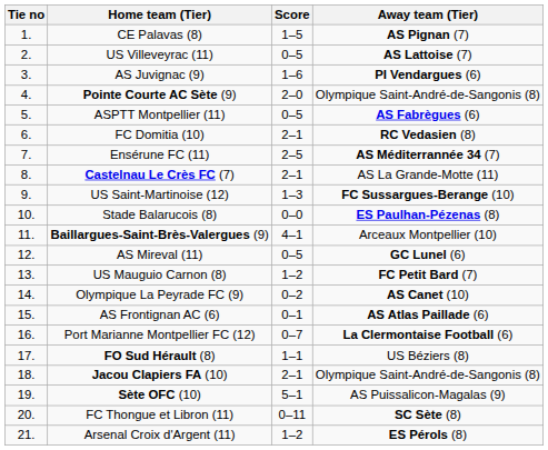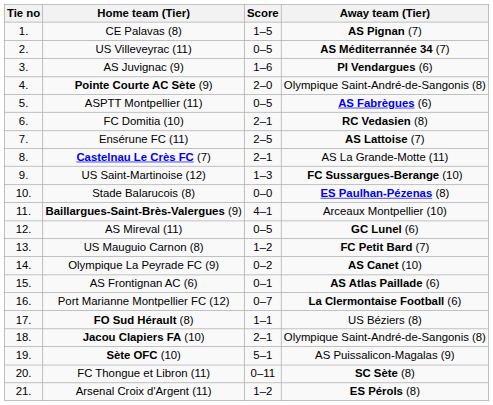US Villeveyrac (11) | Away team (Tier): AS Lattoise (7) -> AS Méditerrannée 34 (7)
Ensérune FC (11) | Away team (Tier): AS Méditerrannée 34 (7) -> AS Lattoise (7)
